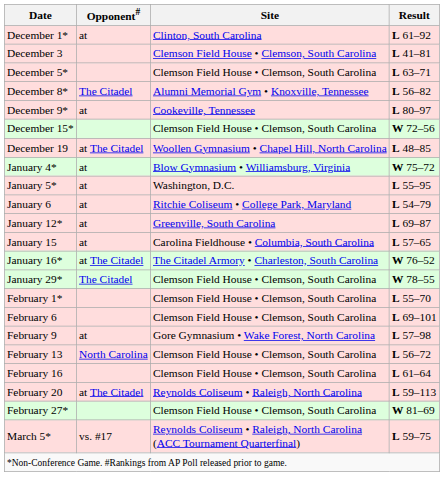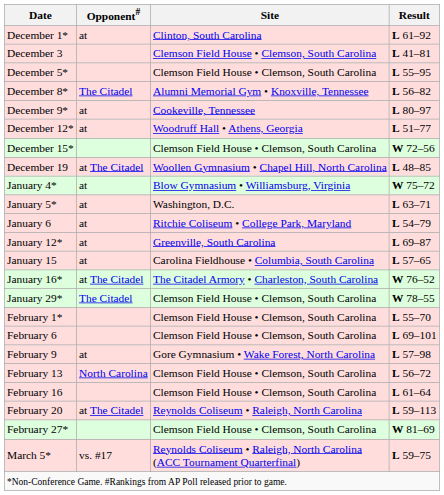December 5* | Result: L 63–71 -> L 55–95
+ row: December 12* | at | Woodruff Hall • Athens, Georgia | L 51–77
January 5* | Result: L 55–95 -> L 63–71
